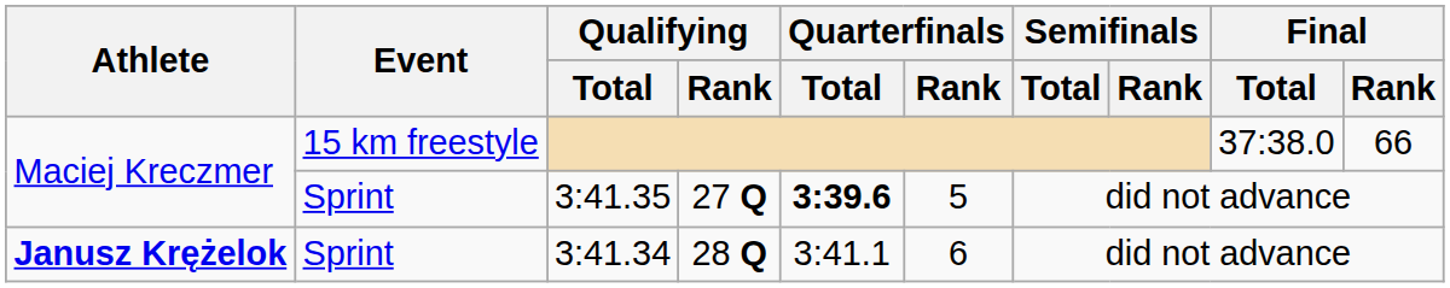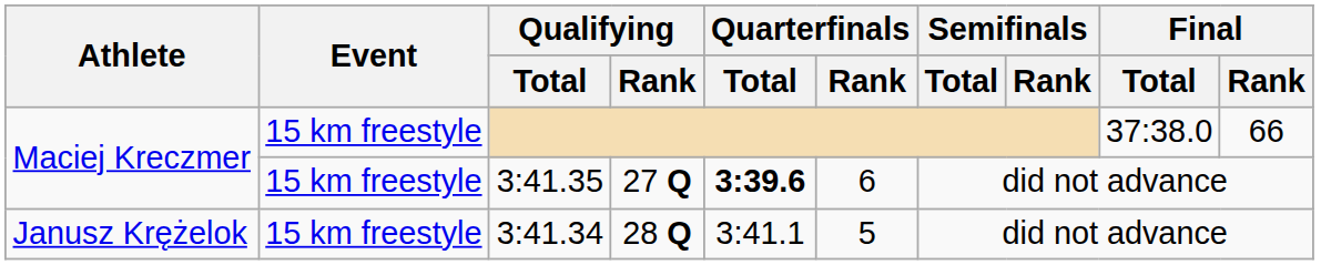3:41.35 | Event: Sprint -> 15 km freestyle
3:41.35 | Quarterfinals / Rank: 5 -> 6
3:41.34 | Athlete: bold -> normal
3:41.34 | Event: Sprint -> 15 km freestyle
3:41.34 | Quarterfinals / Rank: 6 -> 5
